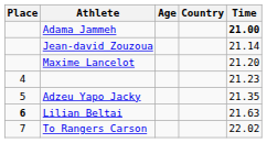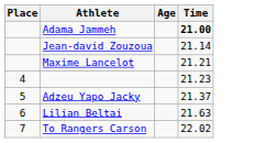- column: Country
Maxime Lancelot | Time: 21.20 -> 21.21
Adzeu Yapo Jacky | Time: 21.35 -> 21.37
Lilian Beltai | Place: bold -> normal
